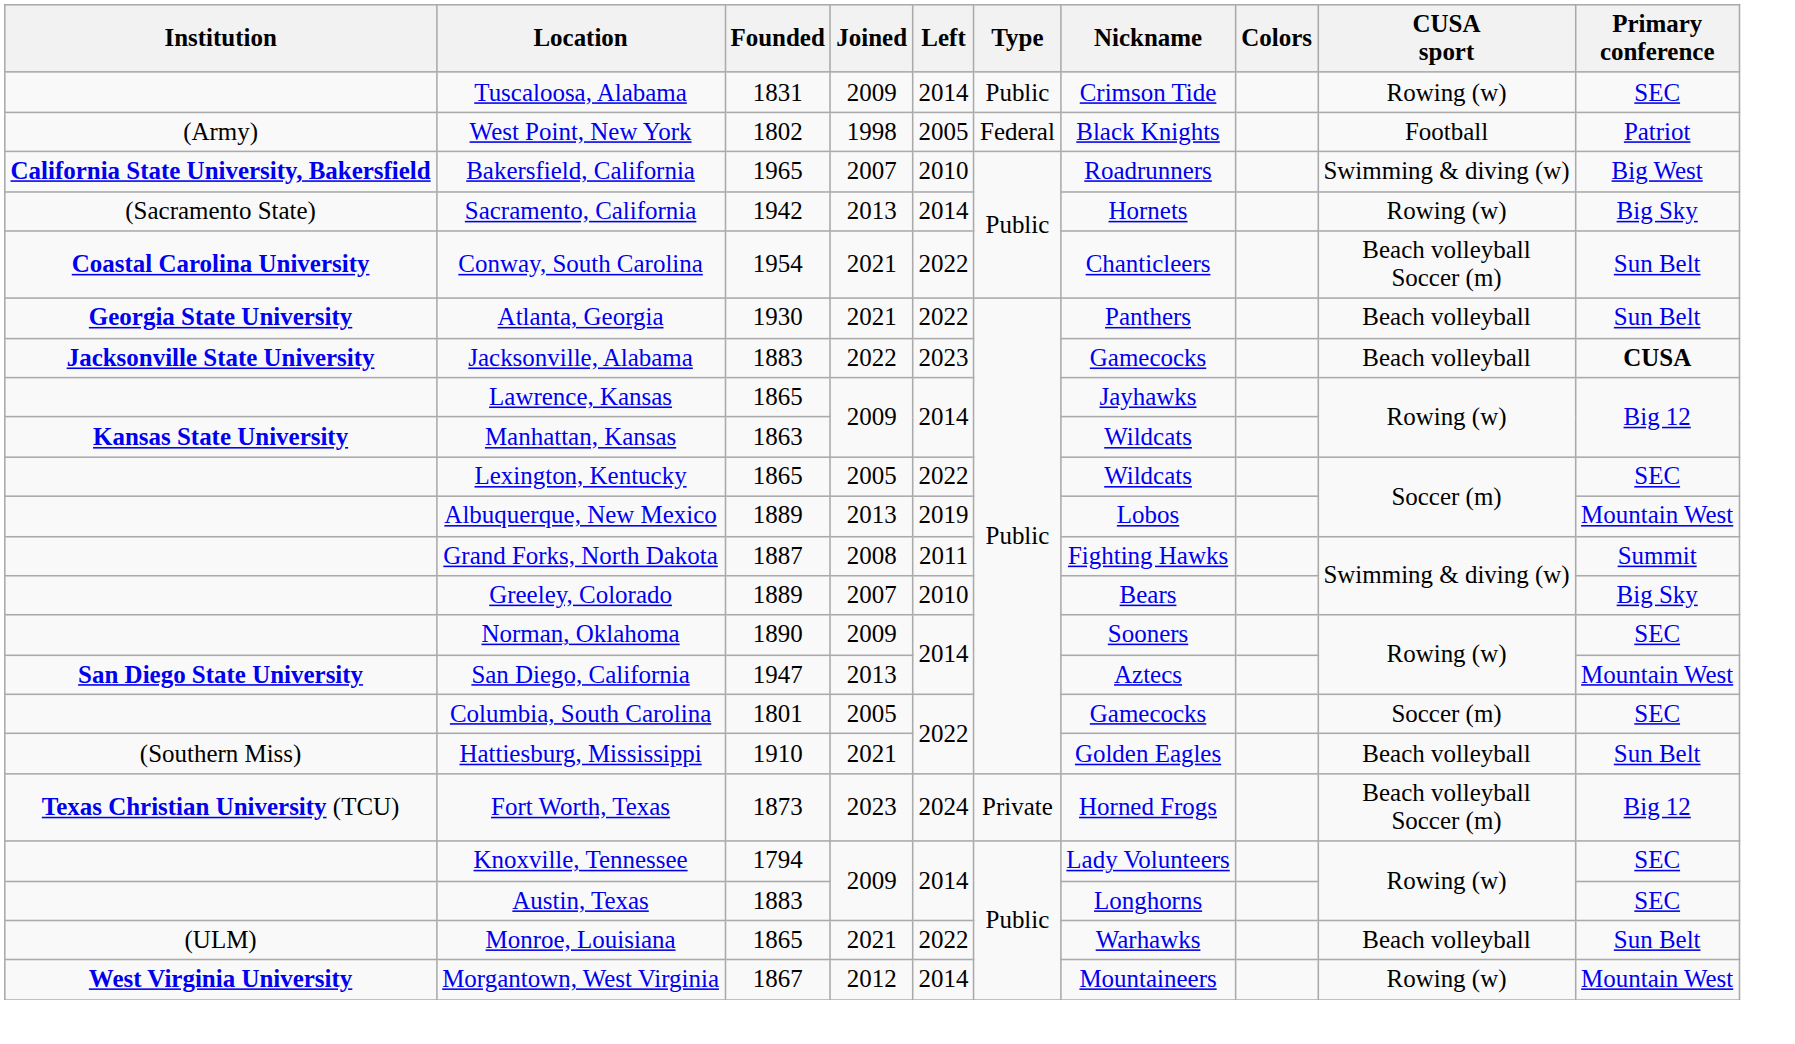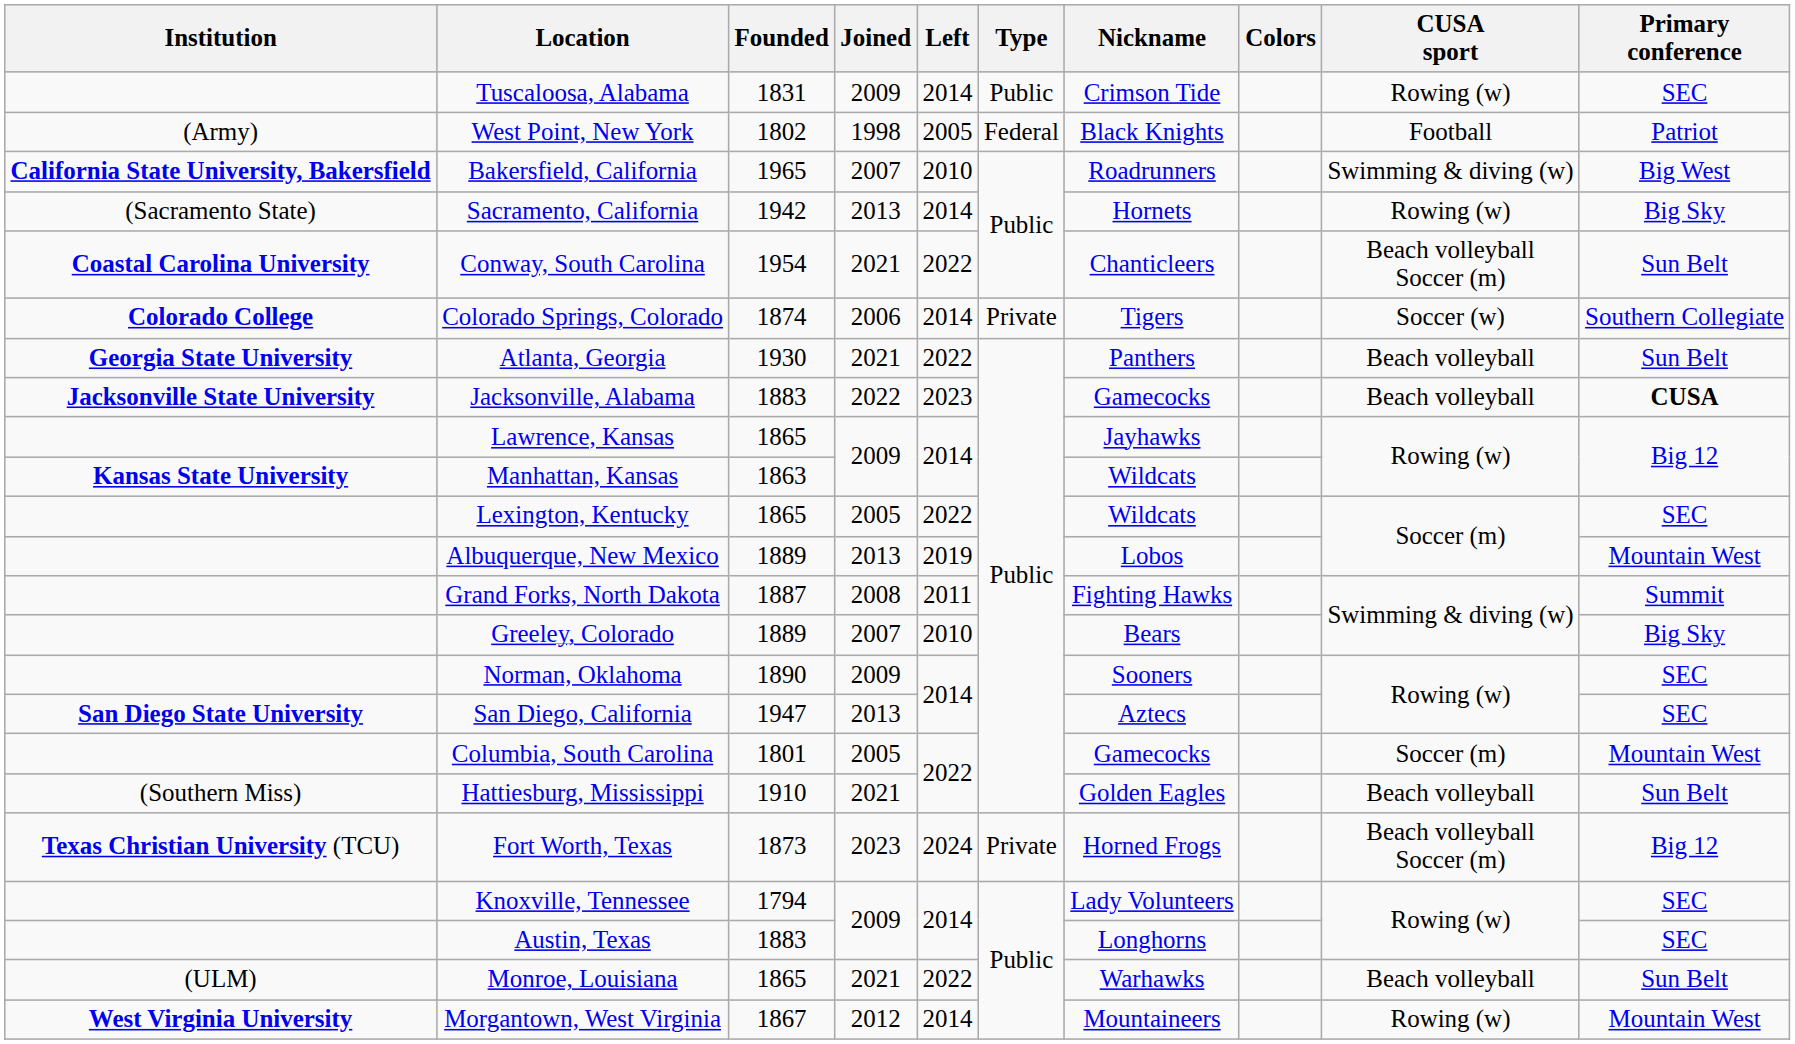+ row: Colorado College | Colorado Springs, Colorado | 1874 | 2006 | 2014 | Private | Tigers | Soccer (w) | Southern Collegiate
San Diego, California | Primary conference: Mountain West -> SEC
Columbia, South Carolina | Primary conference: SEC -> Mountain West
